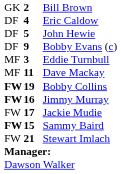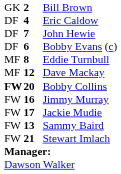John Hewie | column 2: 5 -> 7
Bobby Evans (c) | column 2: 9 -> 6
Eddie Turnbull | column 2: 3 -> 8
Dave Mackay | column 2: 11 -> 12
Bobby Collins | column 2: 19 -> 20
Jimmy Murray | column 1: bold -> normal
Sammy Baird | column 1: bold -> normal
Sammy Baird | column 2: 15 -> 13
